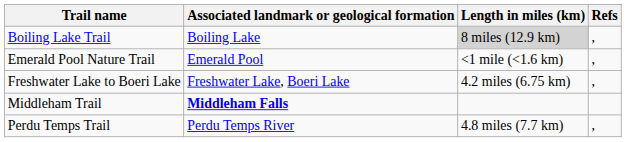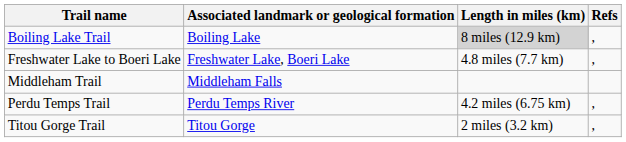- row: Emerald Pool Nature Trail | Emerald Pool | <1 mile (<1.6 km) | ,
Freshwater Lake to Boeri Lake | Length in miles (km): 4.2 miles (6.75 km) -> 4.8 miles (7.7 km)
Middleham Trail | Associated landmark or geological formation: bold -> normal
Perdu Temps Trail | Length in miles (km): 4.8 miles (7.7 km) -> 4.2 miles (6.75 km)
+ row: Titou Gorge Trail | Titou Gorge | 2 miles (3.2 km) | ,
